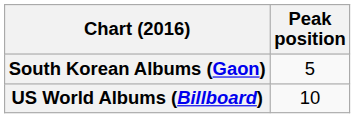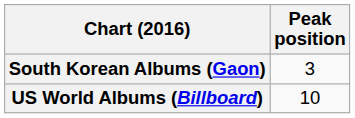South Korean Albums (Gaon) | Peak position: 5 -> 3
